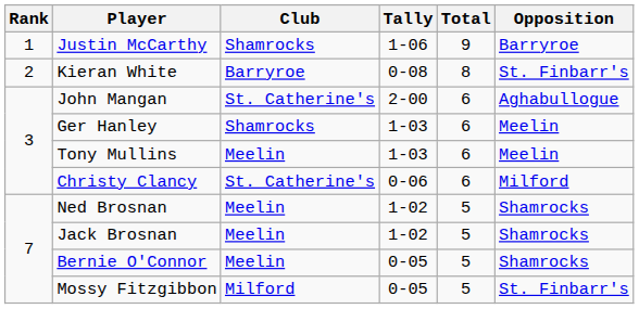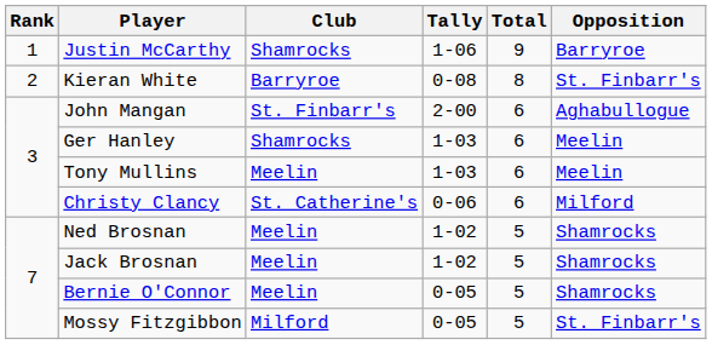John Mangan | Club: St. Catherine's -> St. Finbarr's
